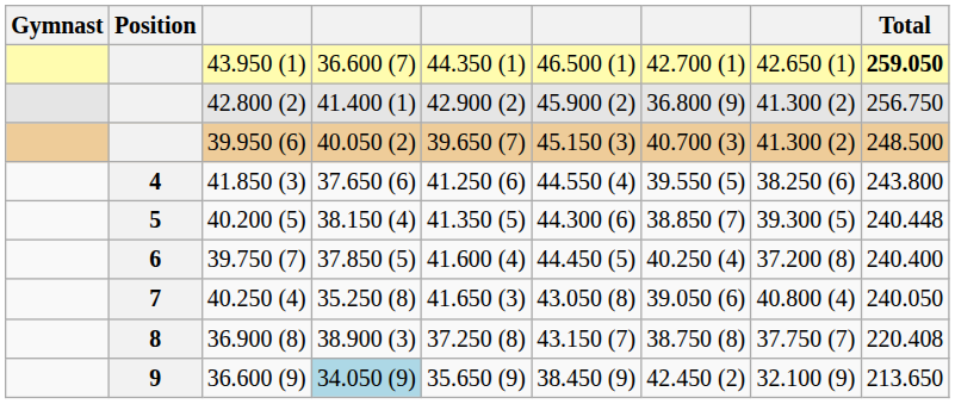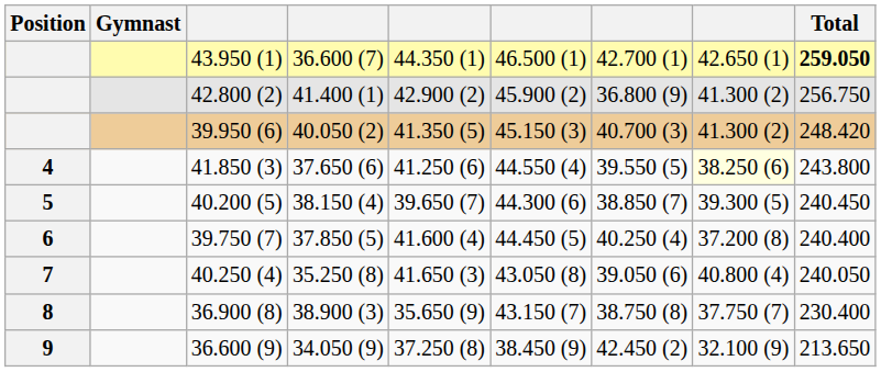columns swapped: Position <-> Gymnast
39.950 (6) | column 5: 39.650 (7) -> 41.350 (5)
39.950 (6) | Total: 248.500 -> 248.420
41.850 (3) | column 8: no background -> lightyellow background
40.200 (5) | column 5: 41.350 (5) -> 39.650 (7)
40.200 (5) | Total: 240.448 -> 240.450
36.900 (8) | column 5: 37.250 (8) -> 35.650 (9)
36.900 (8) | Total: 220.408 -> 230.400
36.600 (9) | column 4: lightblue background -> no background
36.600 (9) | column 5: 35.650 (9) -> 37.250 (8)
